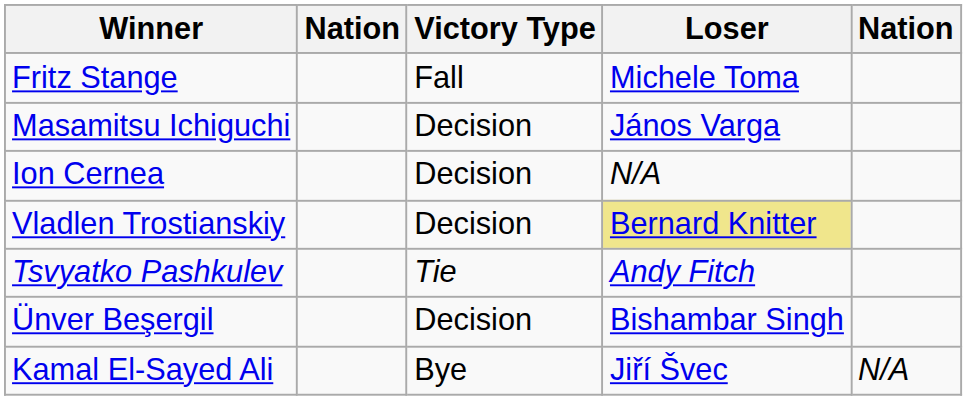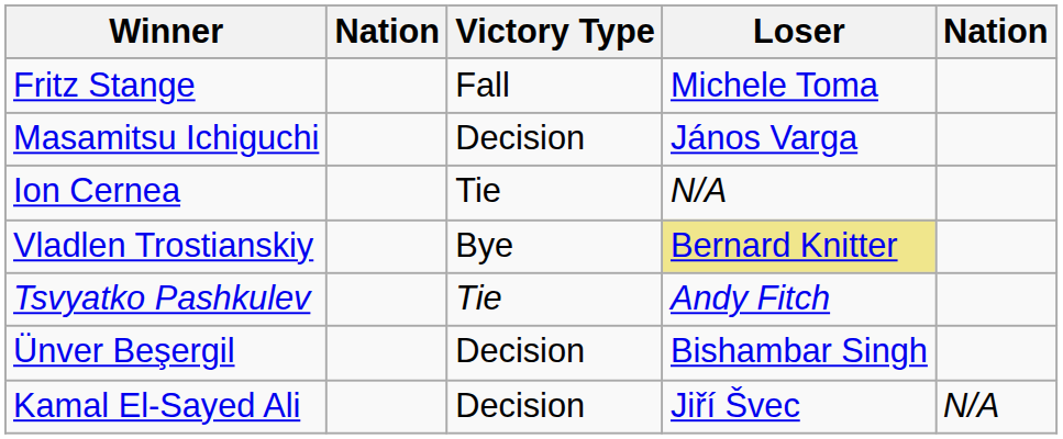Ion Cernea | Victory Type: Decision -> Tie
Vladlen Trostianskiy | Victory Type: Decision -> Bye
Kamal El-Sayed Ali | Victory Type: Bye -> Decision
